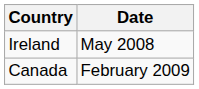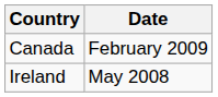rows swapped: Ireland <-> Canada
